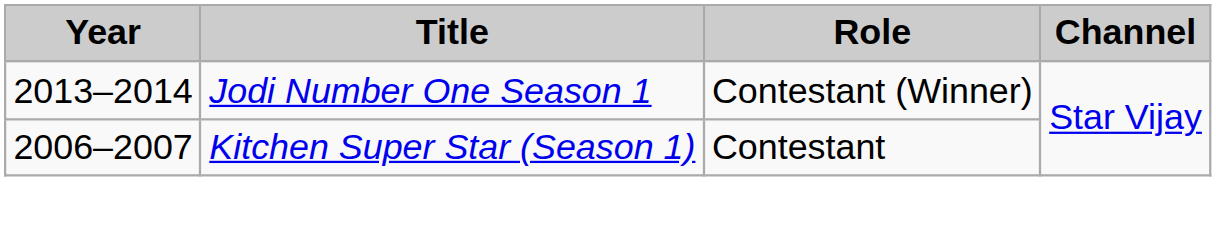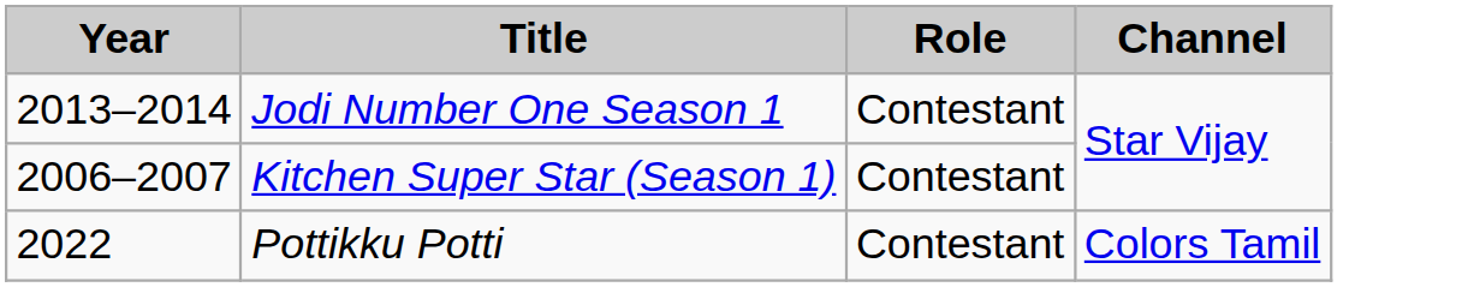Jodi Number One Season 1 | Role: Contestant (Winner) -> Contestant
+ row: 2022 | Pottikku Potti | Contestant | Colors Tamil
